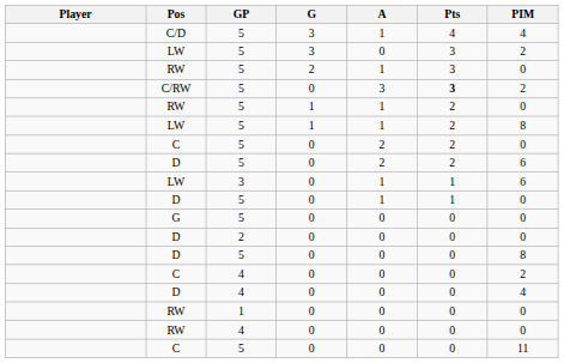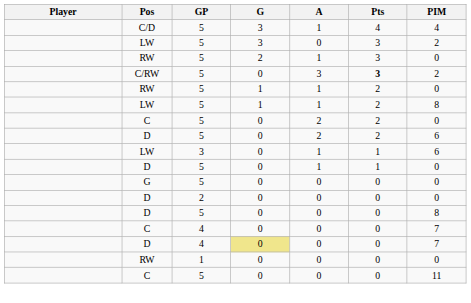C / 4 | PIM: 2 -> 7
D / 4 | G: no background -> khaki background
D / 4 | PIM: 4 -> 7
- row: RW | 4 | 0 | 0 | 0 | 0
